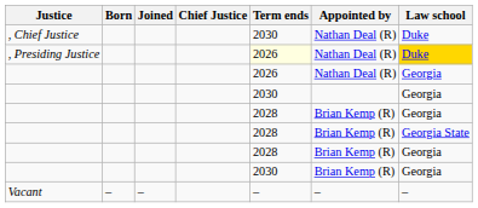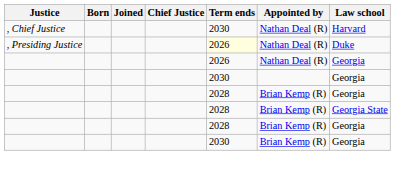, Chief Justice | Law school: Duke -> Harvard
, Presiding Justice | Law school: gold background -> no background
- row: Vacant | – | – | – | – | –
